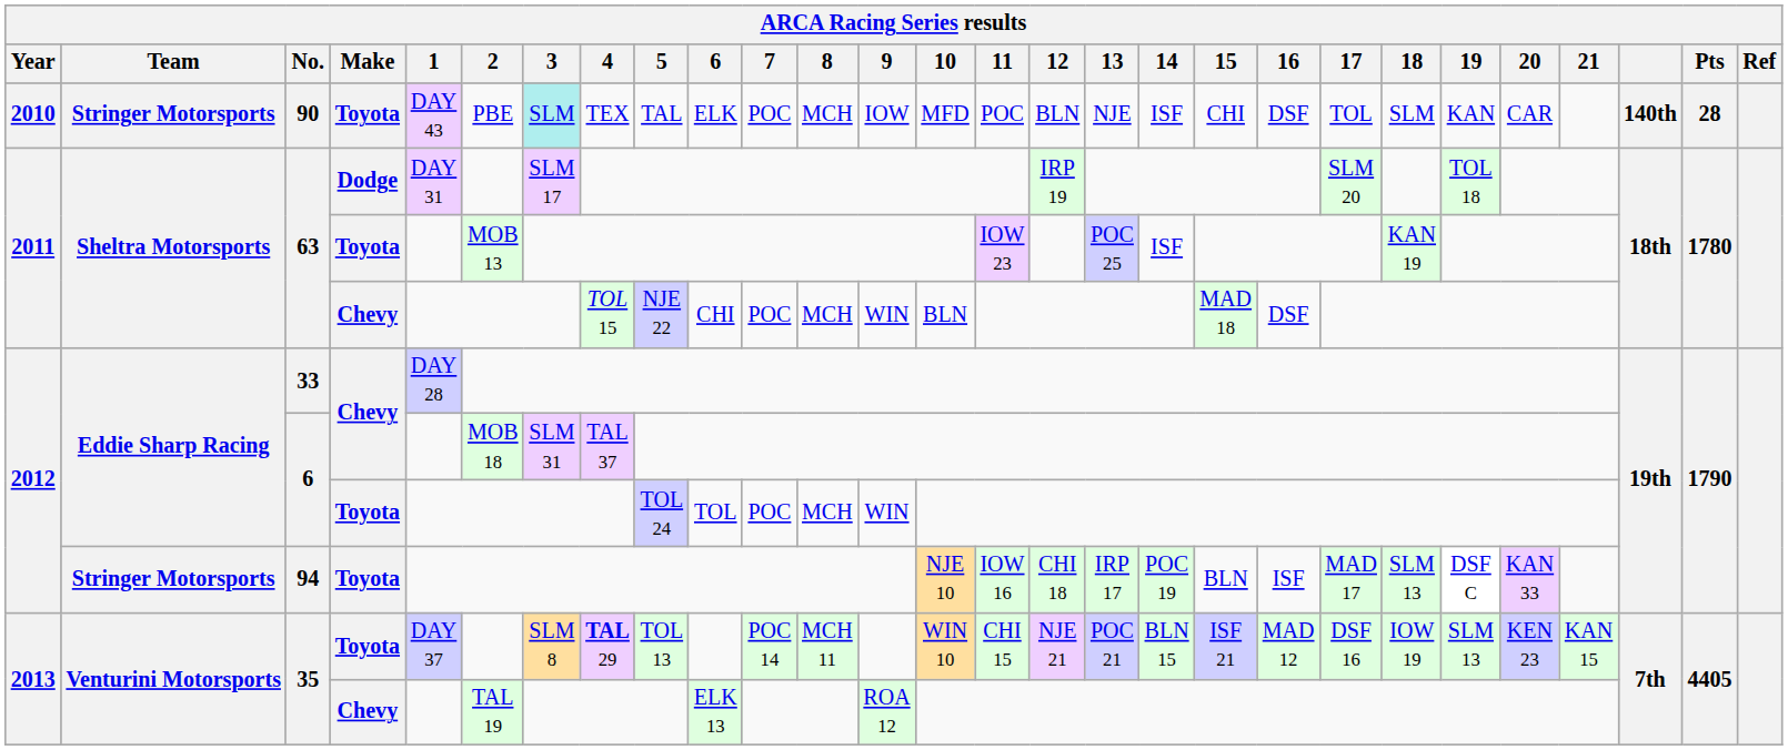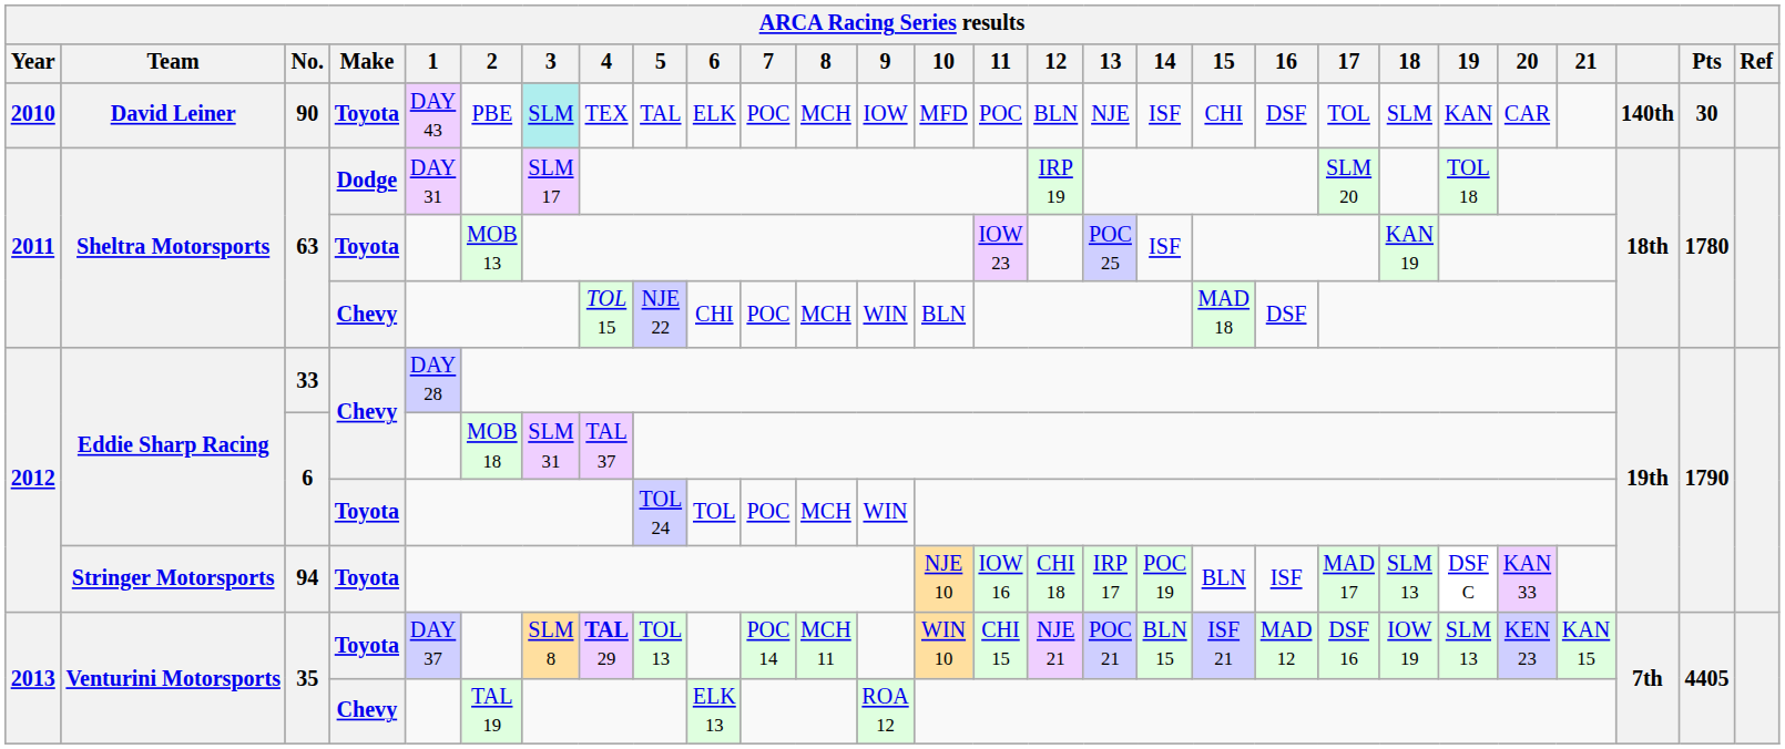90 | Team: Stringer Motorsports -> David Leiner
90 | Pts: 28 -> 30
